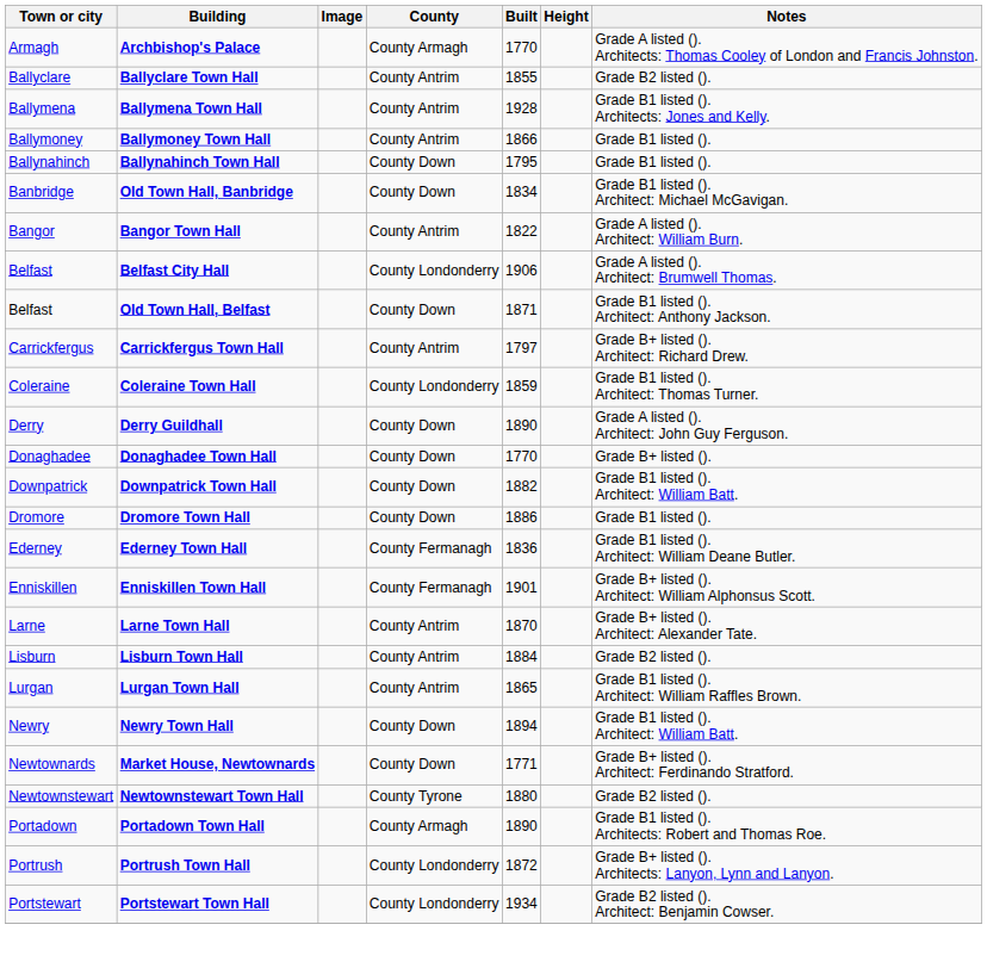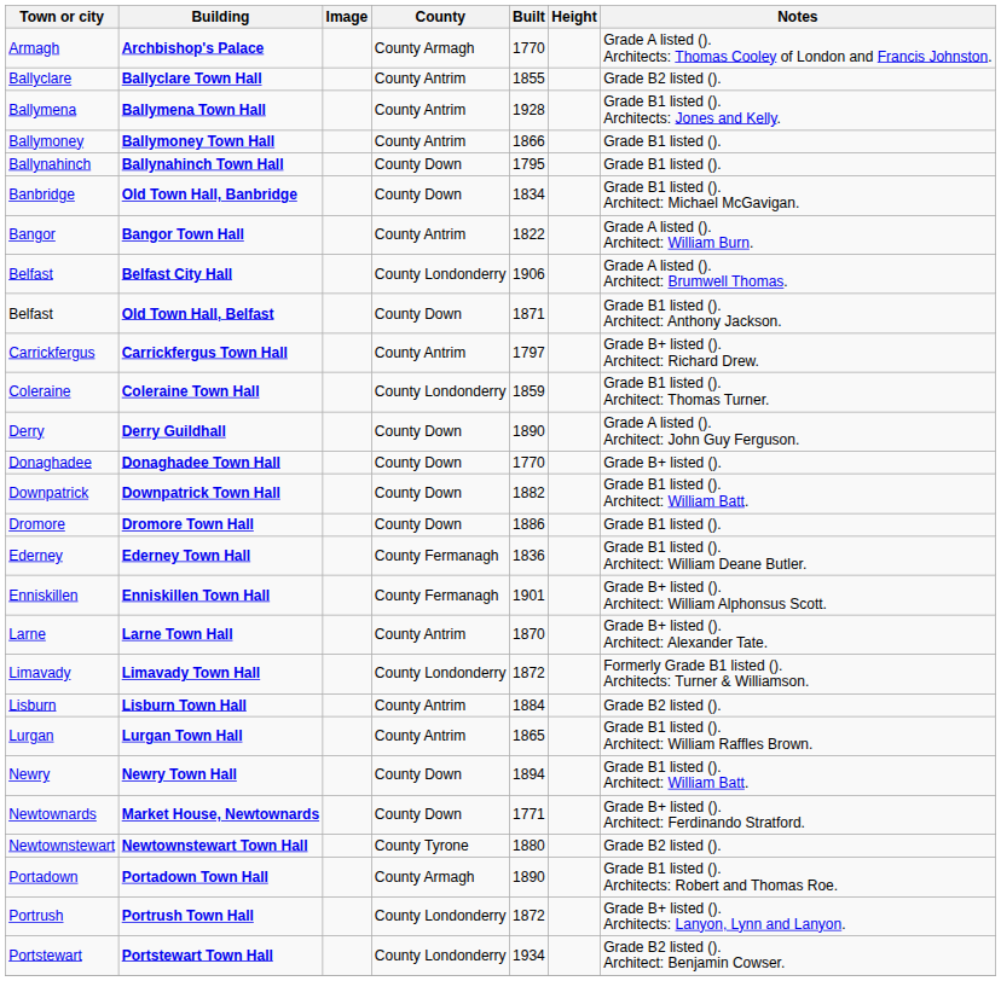+ row: Limavady | Limavady Town Hall | County Londonderry | 1872 | Formerly Grade B1 listed (). Architects: Turner & Williamson.
